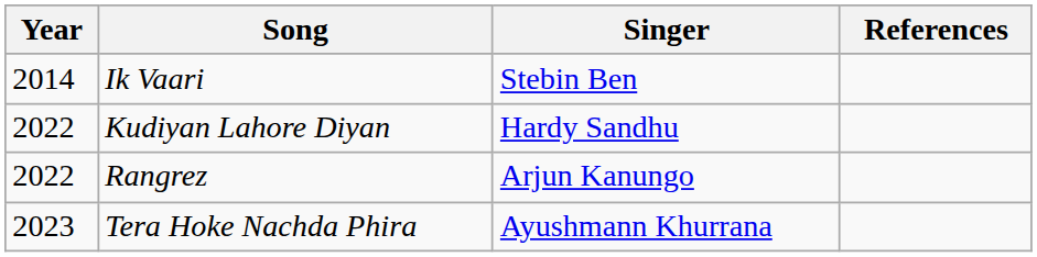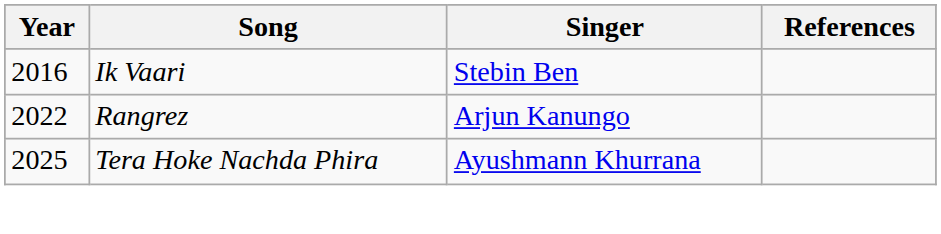Ik Vaari | Year: 2014 -> 2016
- row: 2022 | Kudiyan Lahore Diyan | Hardy Sandhu
Tera Hoke Nachda Phira | Year: 2023 -> 2025
